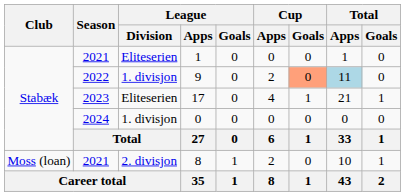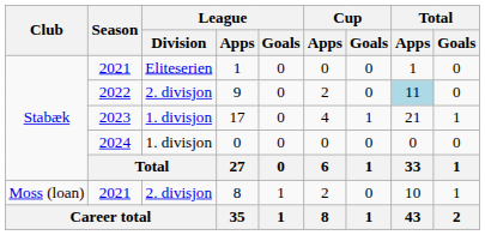9 | League / Division: 1. divisjon -> 2. divisjon
9 | Cup / Goals: lightsalmon background -> no background
17 | League / Division: Eliteserien -> 1. divisjon
